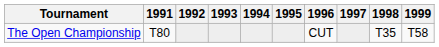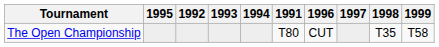columns swapped: 1991 <-> 1995
